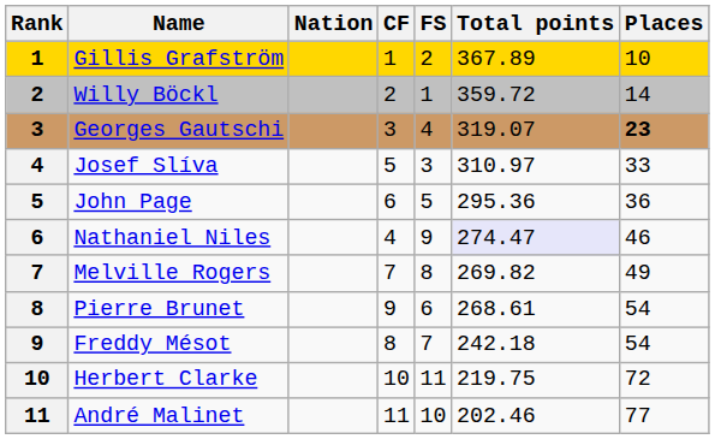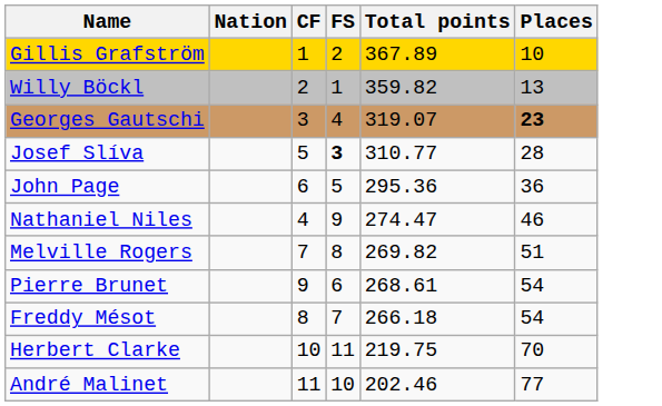- column: Rank | 1 | 2 | 3 | 4 | 5 | 6 | 7 | 8 | 9 | 10 | 11
Willy Böckl | Total points: 359.72 -> 359.82
Willy Böckl | Places: 14 -> 13
Josef Slíva | FS: normal -> bold
Josef Slíva | Total points: 310.97 -> 310.77
Josef Slíva | Places: 33 -> 28
Nathaniel Niles | Total points: lavender background -> no background
Melville Rogers | Places: 49 -> 51
Freddy Mésot | Total points: 242.18 -> 266.18
Herbert Clarke | Places: 72 -> 70
